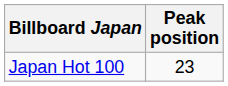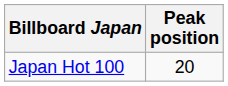Japan Hot 100 | Peak position: 23 -> 20
